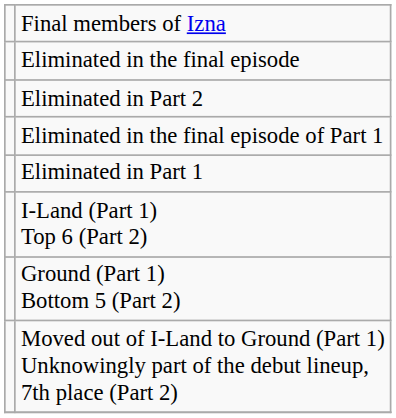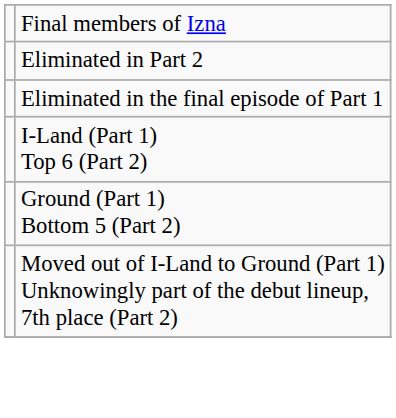- row: Eliminated in the final episode
- row: Eliminated in Part 1
